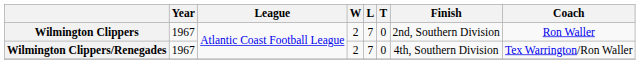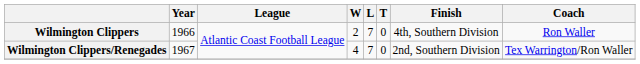Wilmington Clippers | Year: 1967 -> 1966
Wilmington Clippers | Finish: 2nd, Southern Division -> 4th, Southern Division
Wilmington Clippers/Renegades | W: 2 -> 4
Wilmington Clippers/Renegades | Finish: 4th, Southern Division -> 2nd, Southern Division
